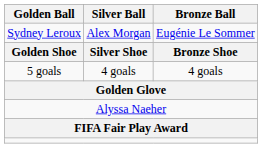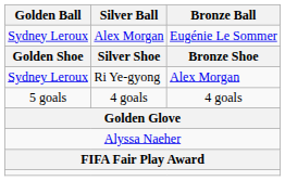+ row: Sydney Leroux | Ri Ye-gyong | Alex Morgan
